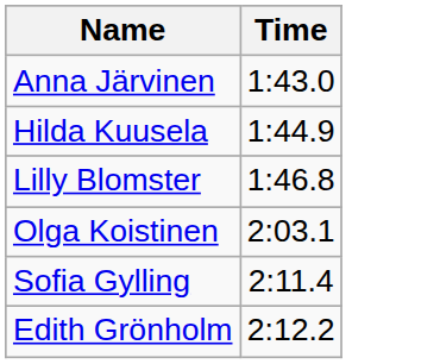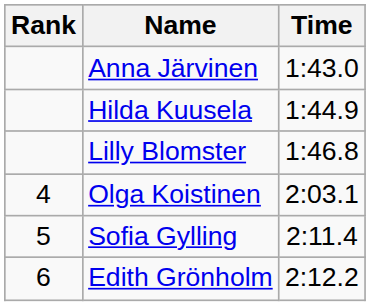+ column: Rank | 4 | 5 | 6
